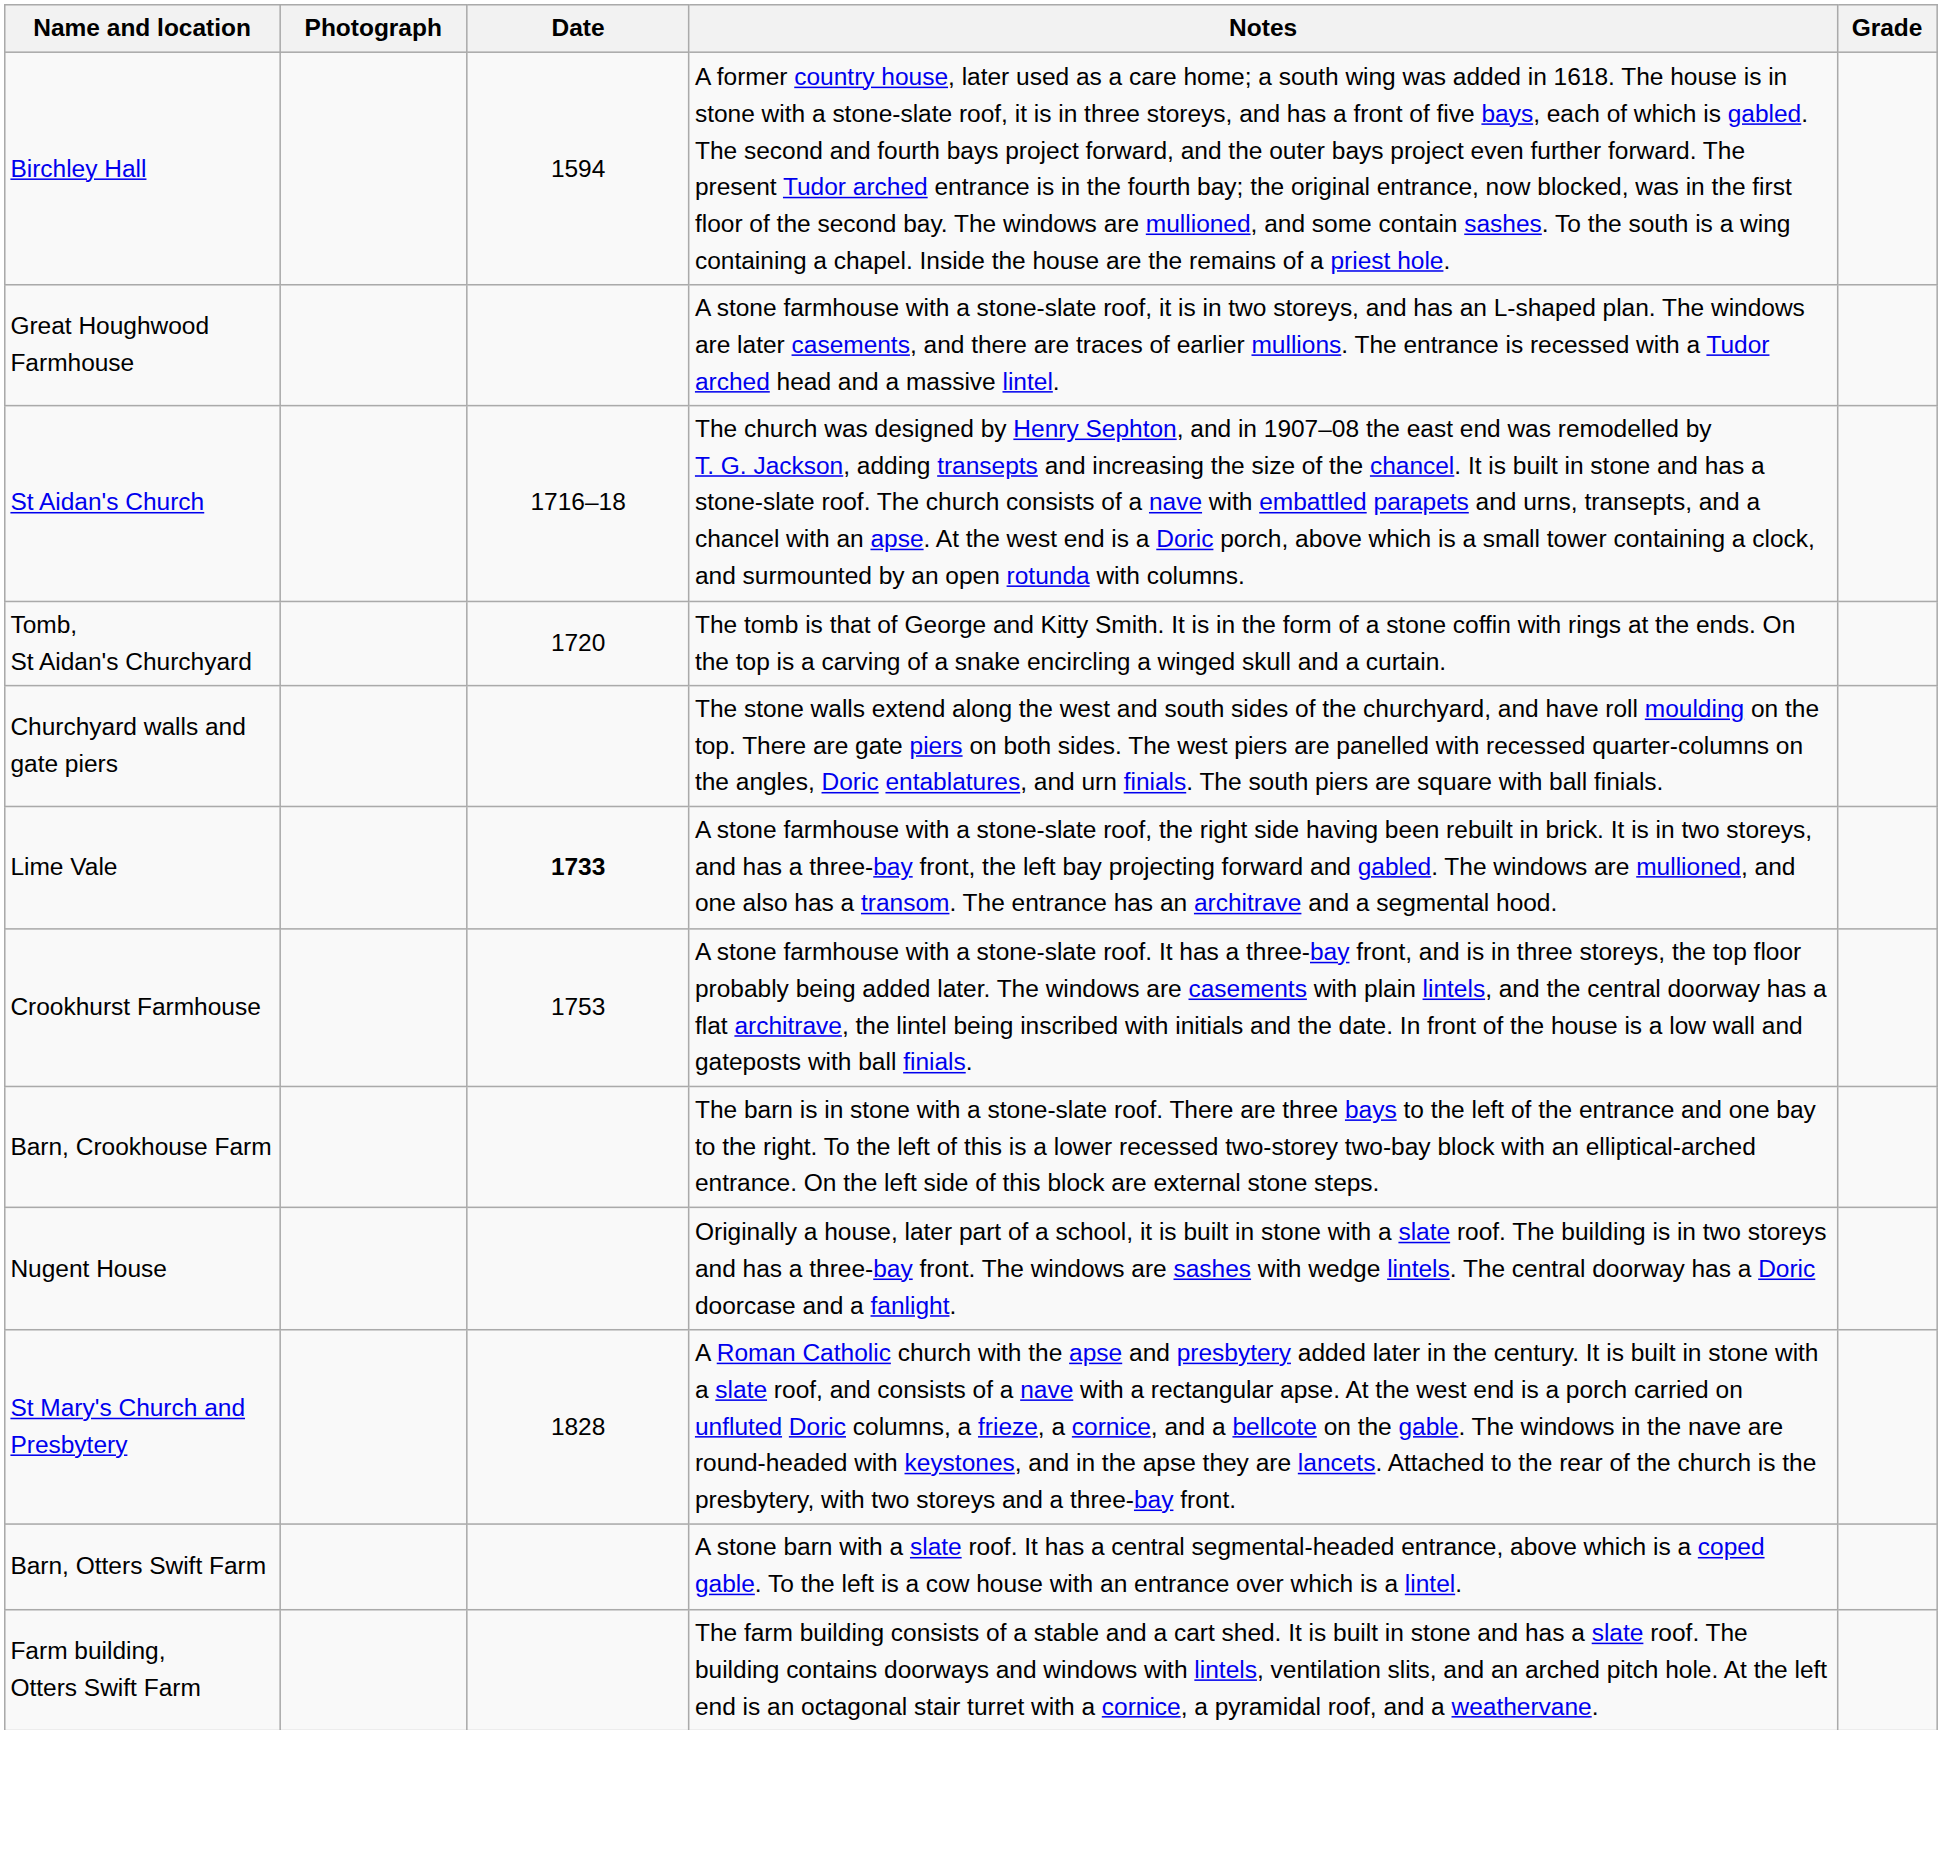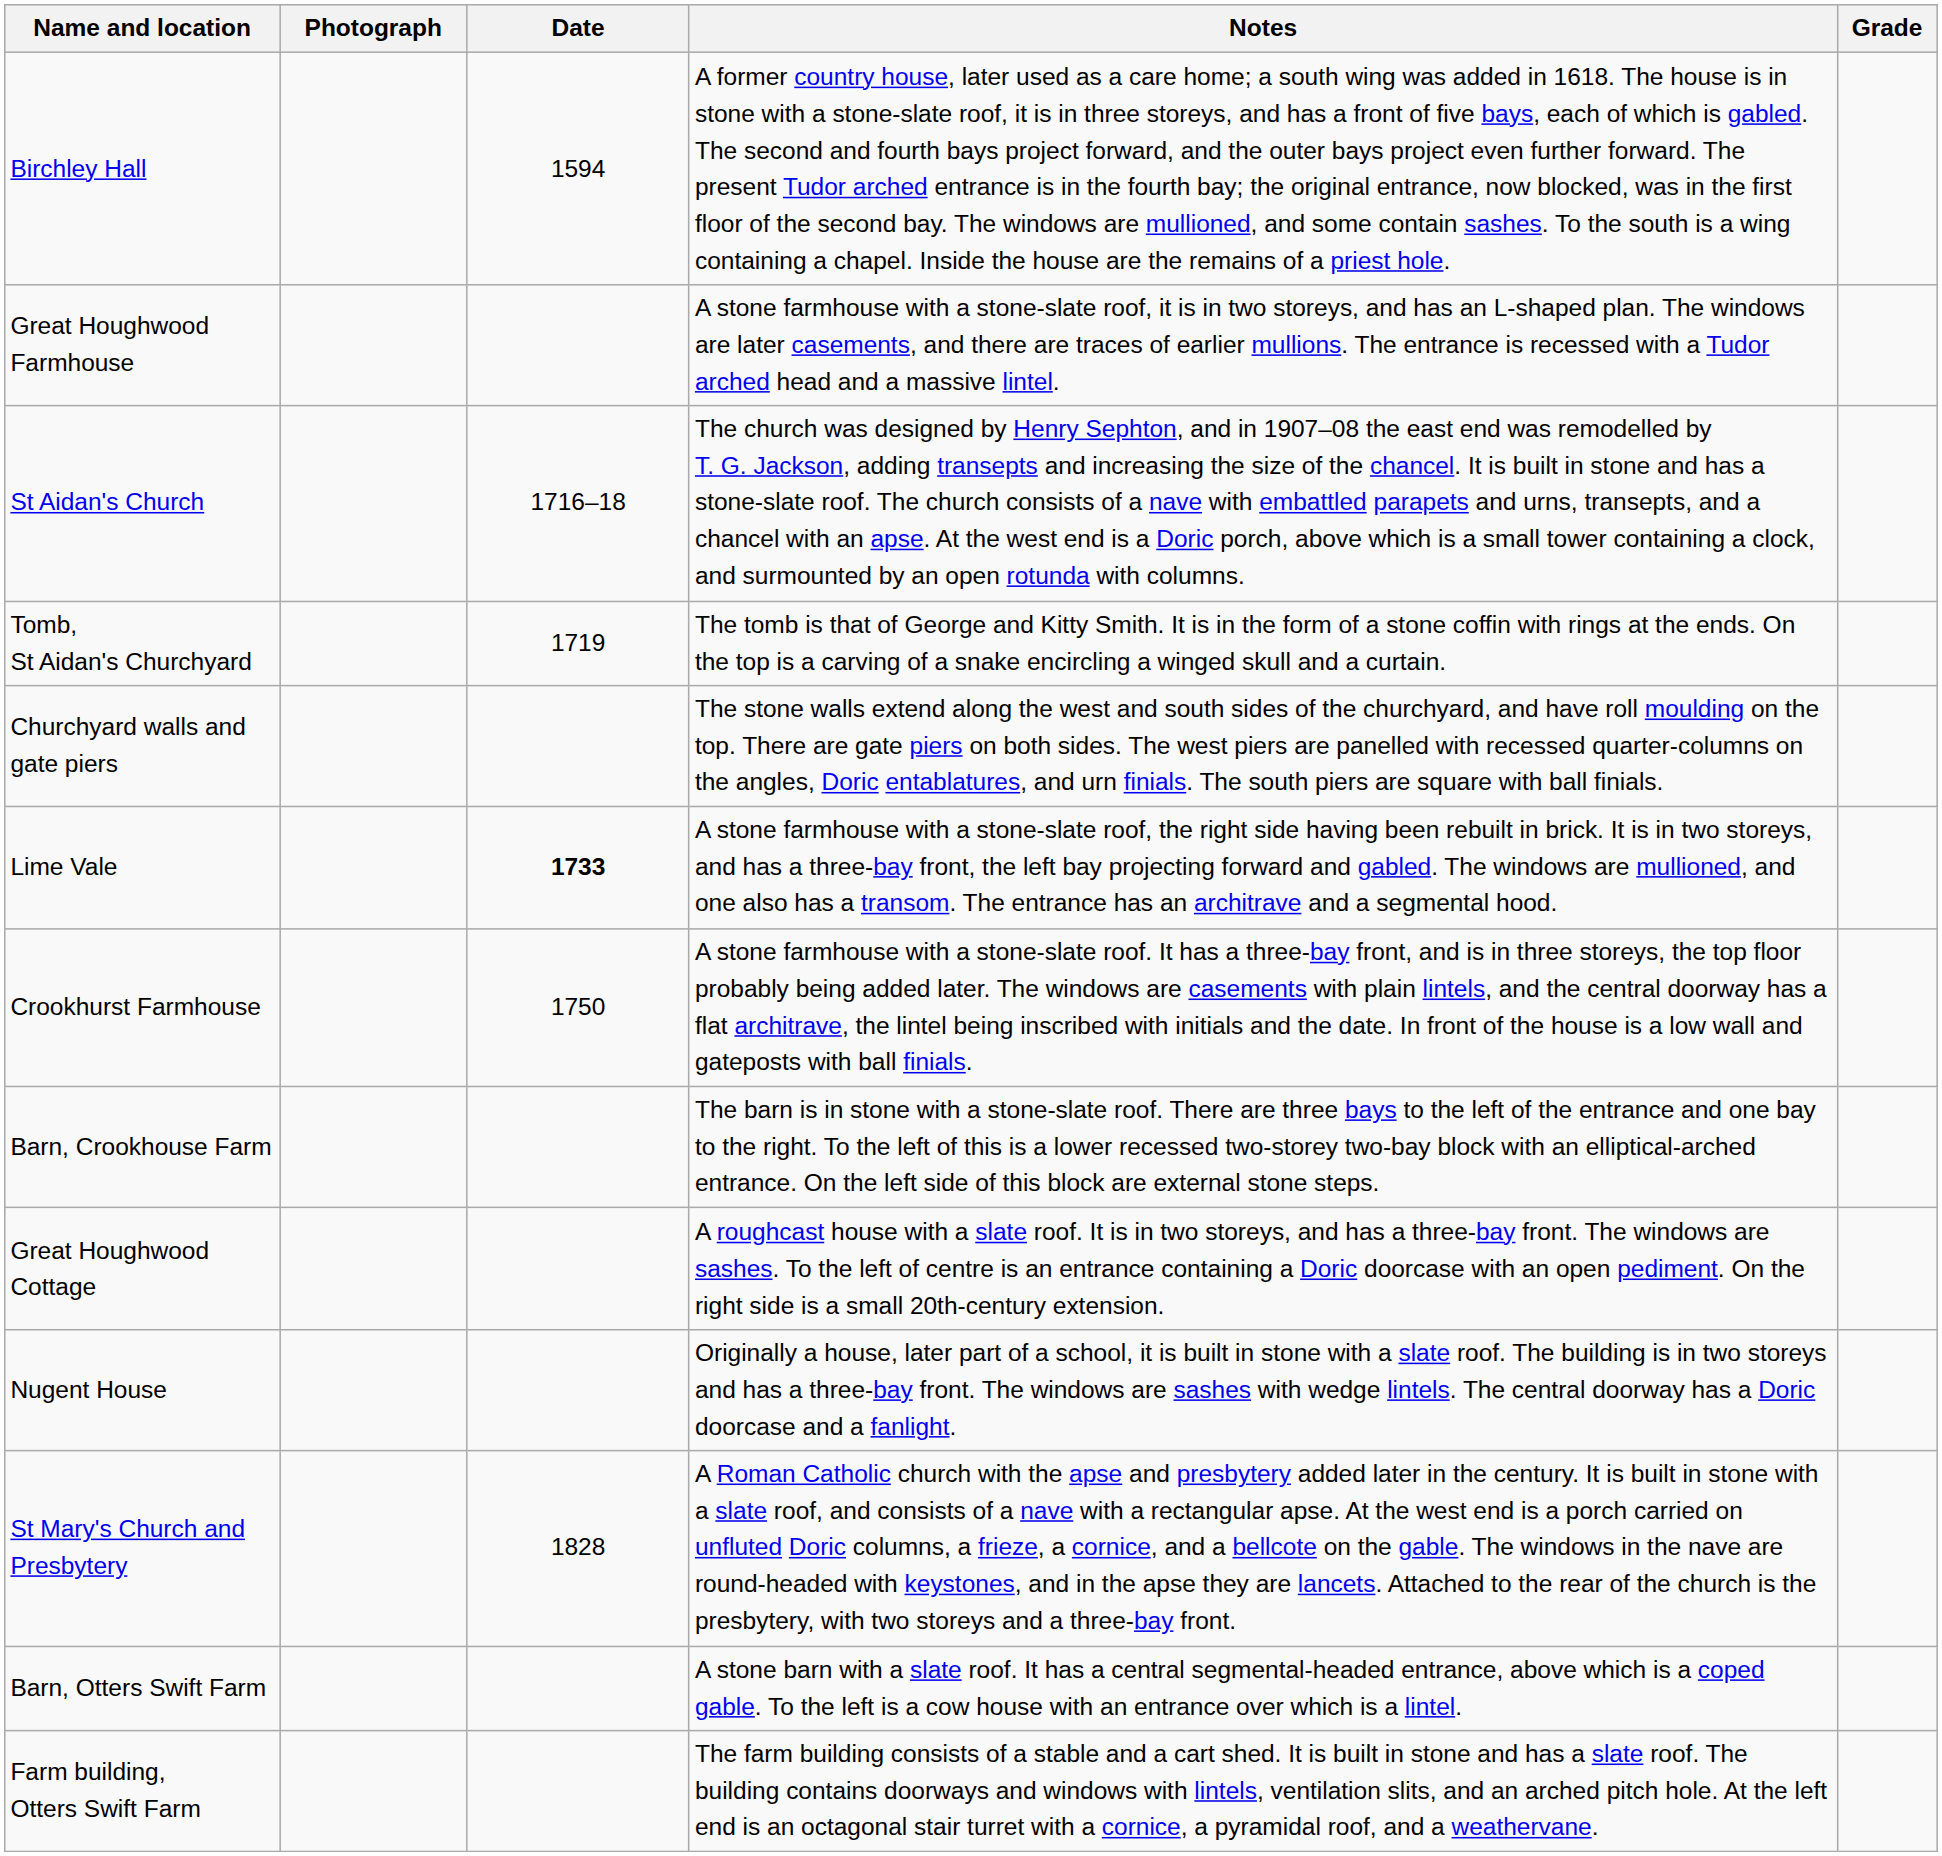Tomb, St Aidan's Churchyard | Date: 1720 -> 1719
Crookhurst Farmhouse | Date: 1753 -> 1750
+ row: Great Houghwood Cottage | A roughcast house with a slate roof. It is in two storeys, and has a three-bay front. The windows are sashes. To the left of centre is an entrance containing a Doric doorcase with an open pediment. On the right side is a small 20th-century extension.
